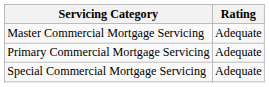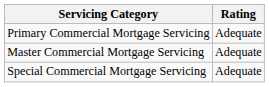rows swapped: Primary Commercial Mortgage Servicing <-> Master Commercial Mortgage Servicing
